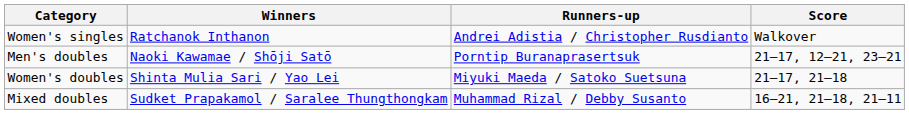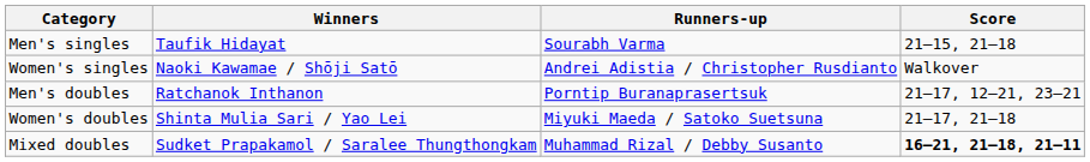+ row: Men's singles | Taufik Hidayat | Sourabh Varma | 21–15, 21–18
Women's singles | Winners: Ratchanok Inthanon -> Naoki Kawamae / Shōji Satō
Men's doubles | Winners: Naoki Kawamae / Shōji Satō -> Ratchanok Inthanon
Mixed doubles | Score: normal -> bold
